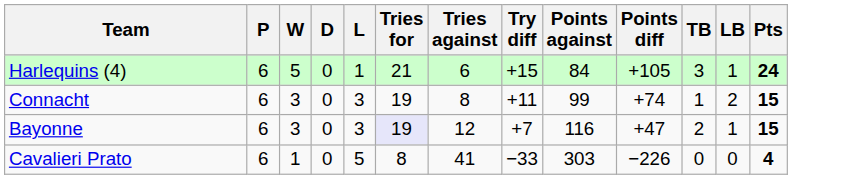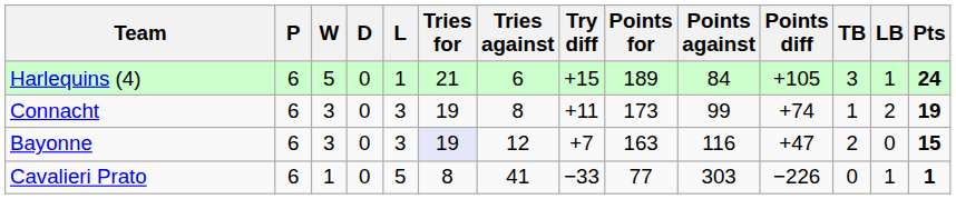+ column: Points for | 189 | 173 | 163 | 77
Connacht | Pts: 15 -> 19
Bayonne | LB: 1 -> 0
Cavalieri Prato | LB: 0 -> 1
Cavalieri Prato | Pts: 4 -> 1
